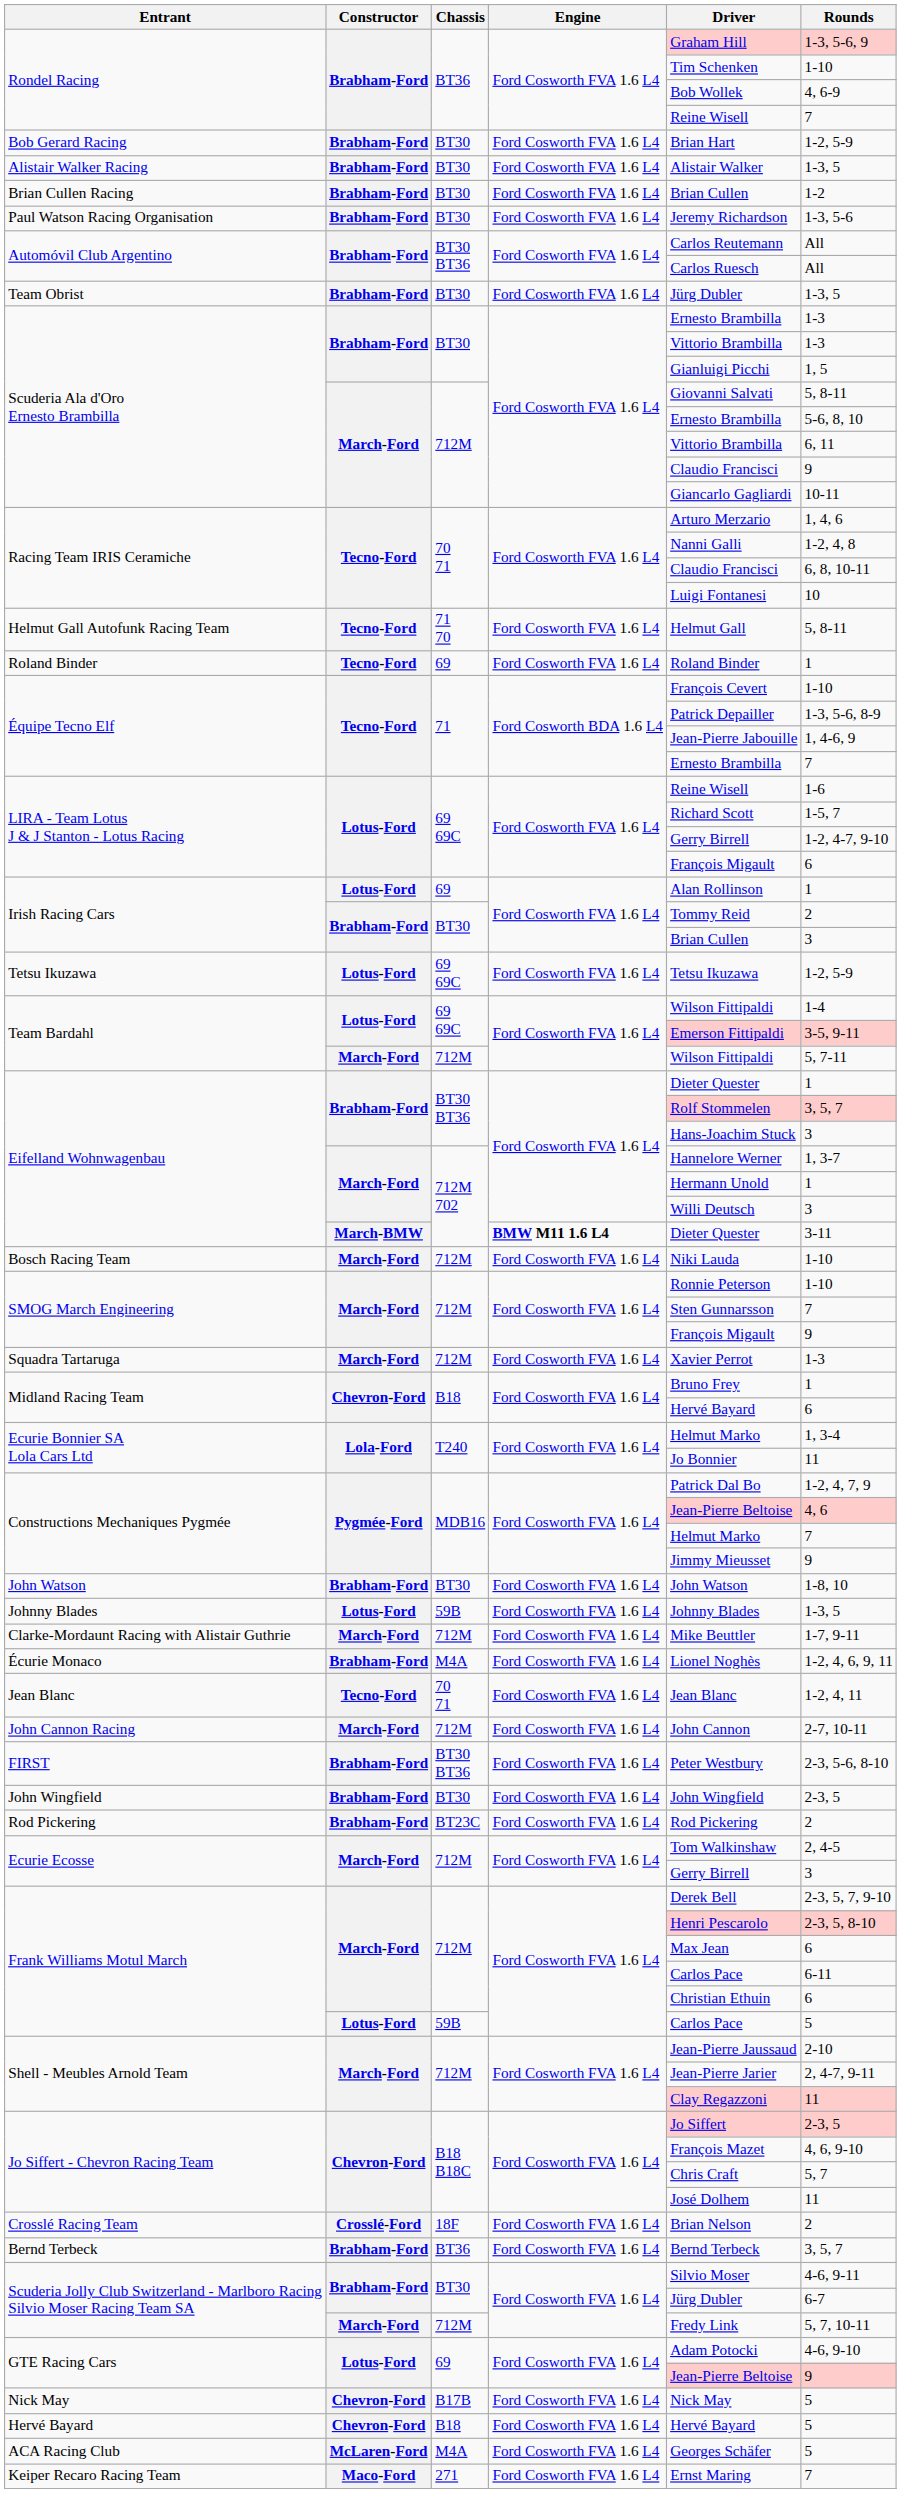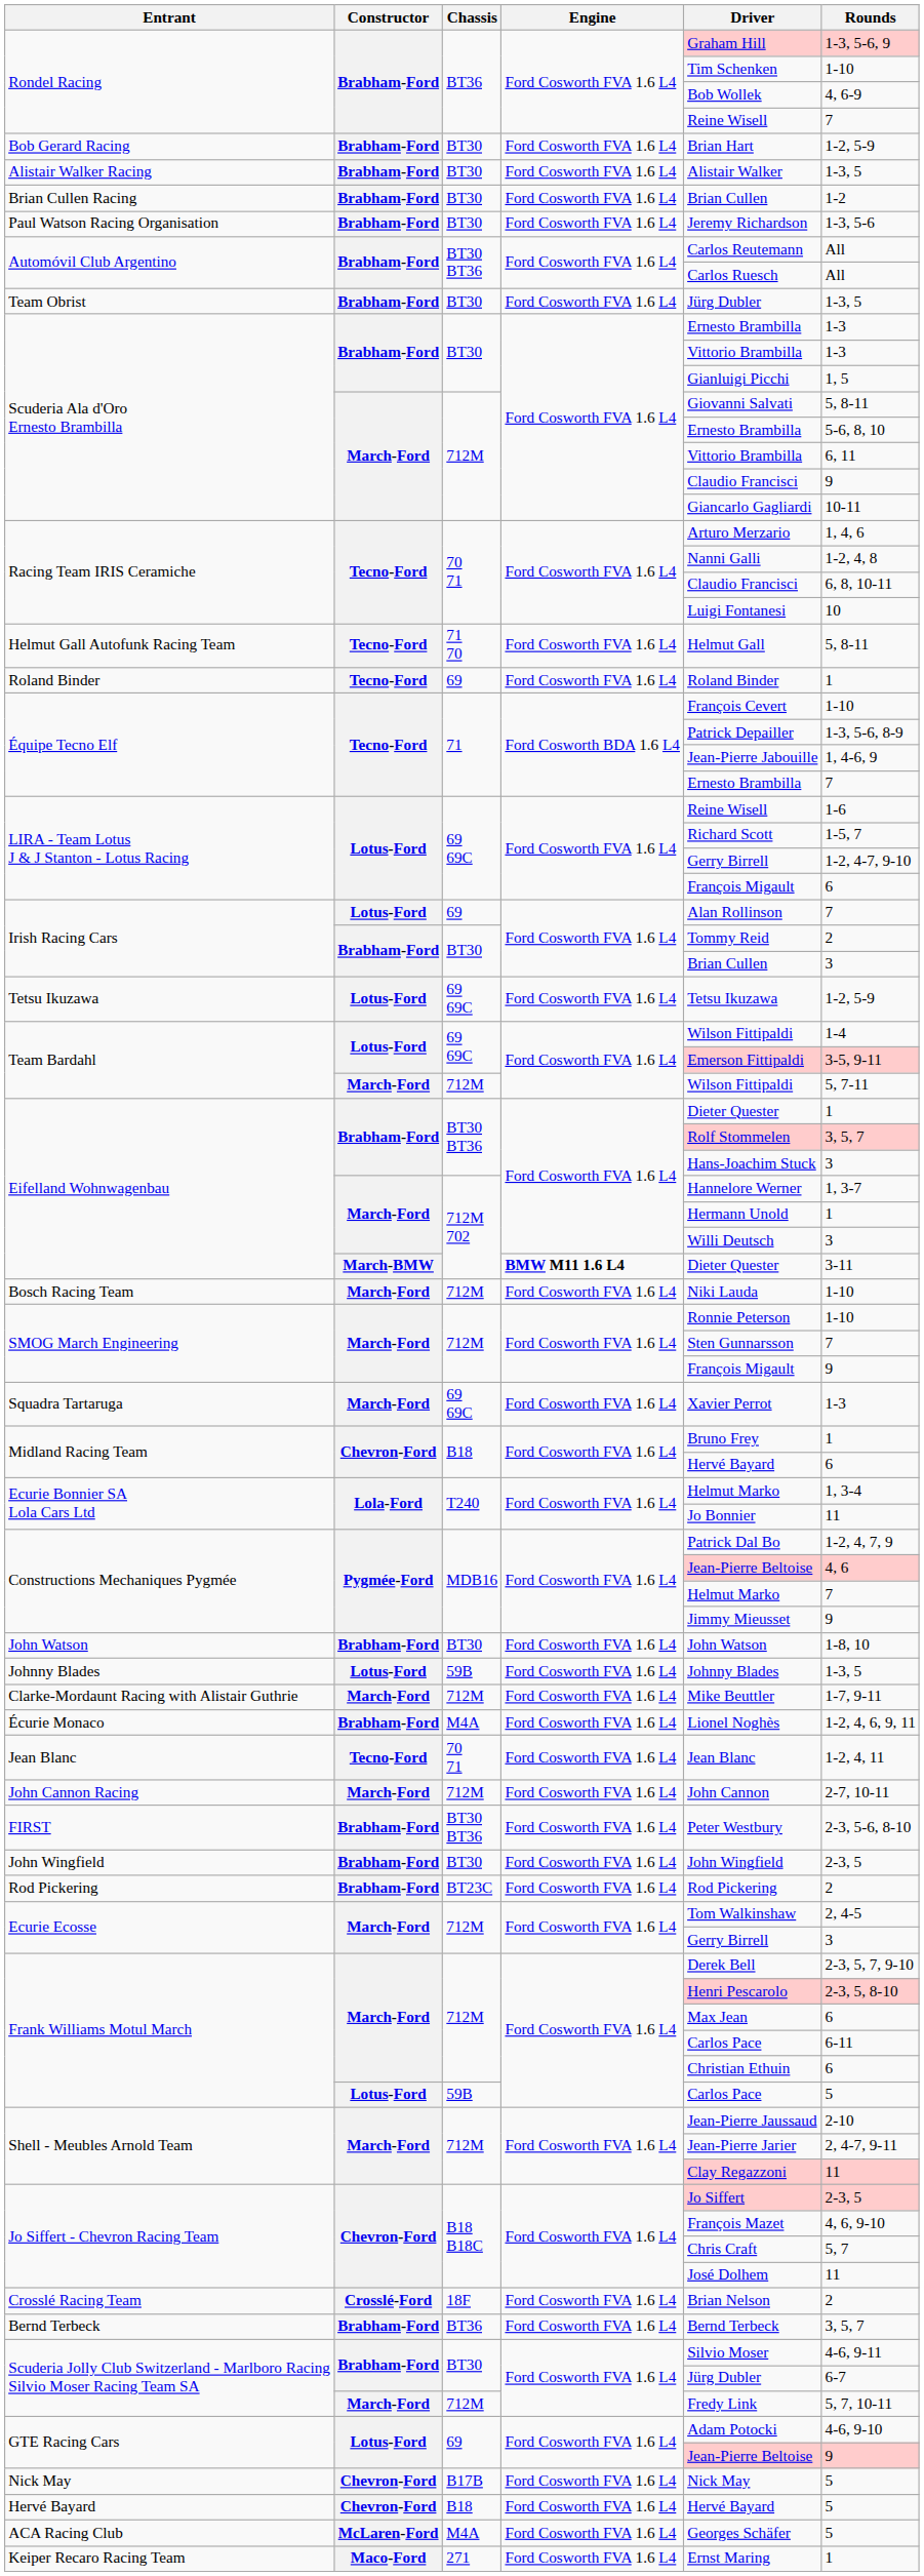Irish Racing Cars / Lotus-Ford | Rounds: 1 -> 7
Squadra Tartaruga | Chassis: 712M -> 69 69C
Keiper Recaro Racing Team | Rounds: 7 -> 1
